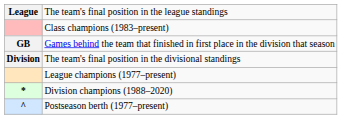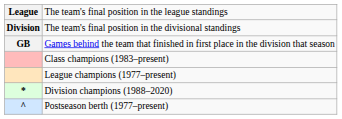rows swapped: The team's final position in the divisional standings <-> Class champions (1983–present)
